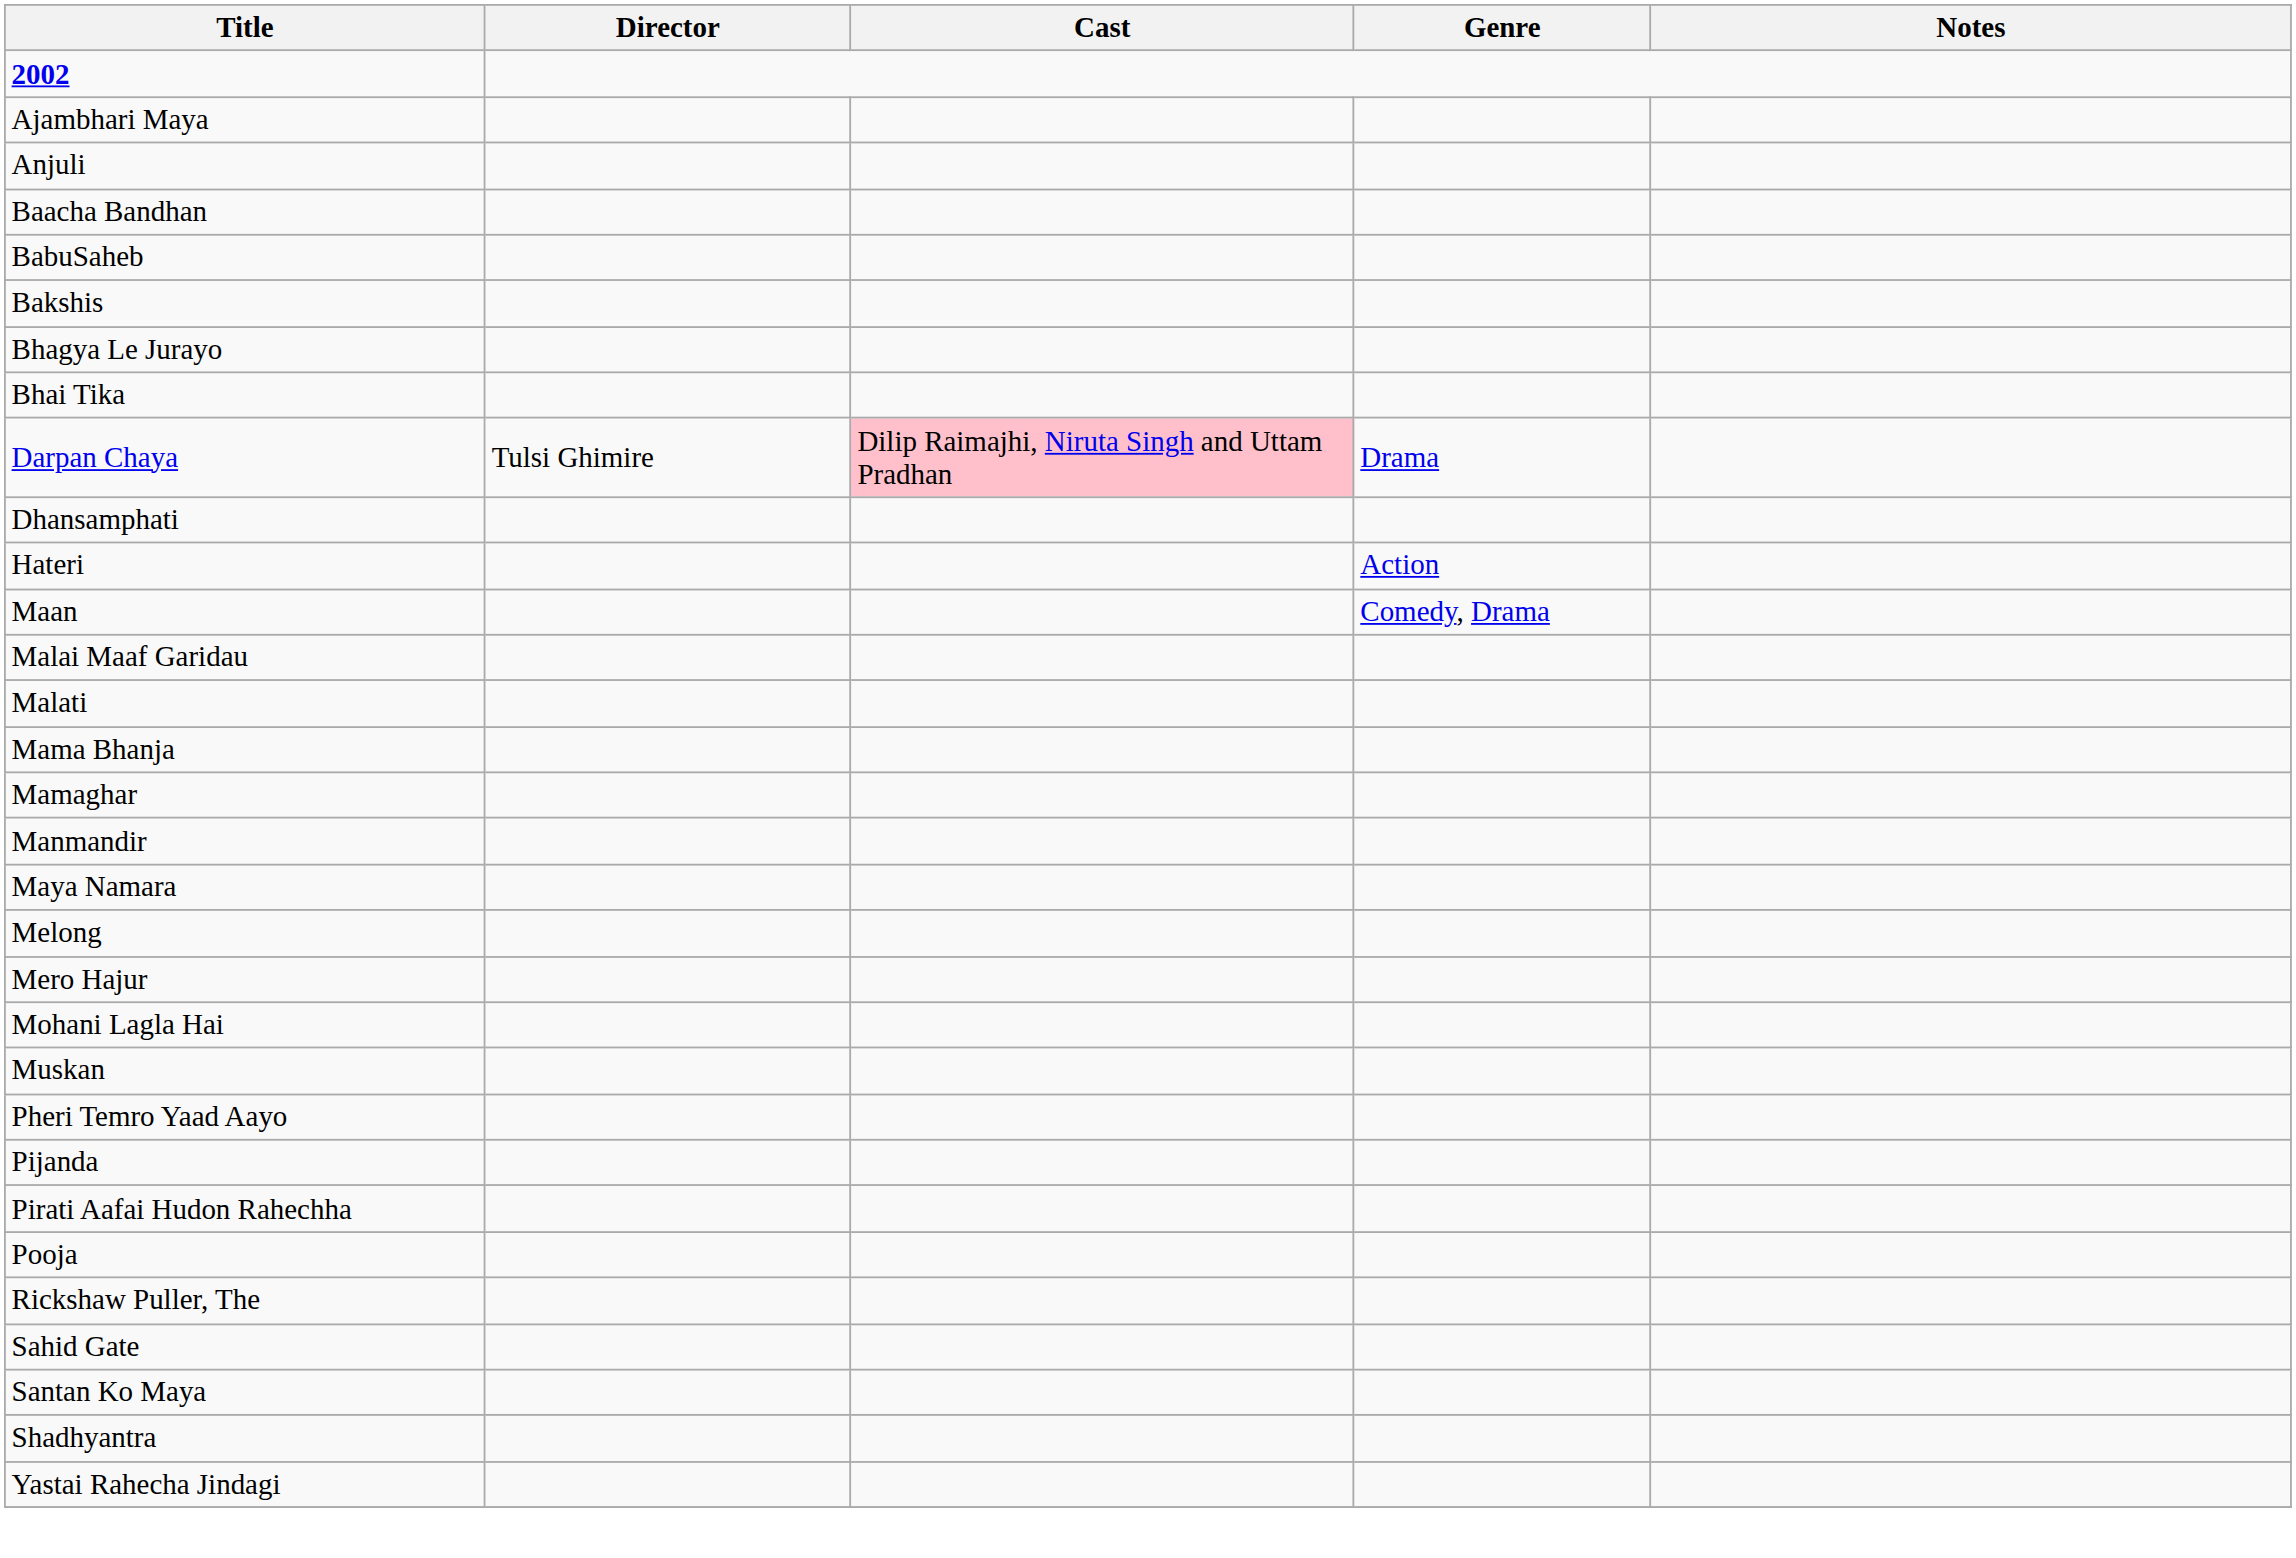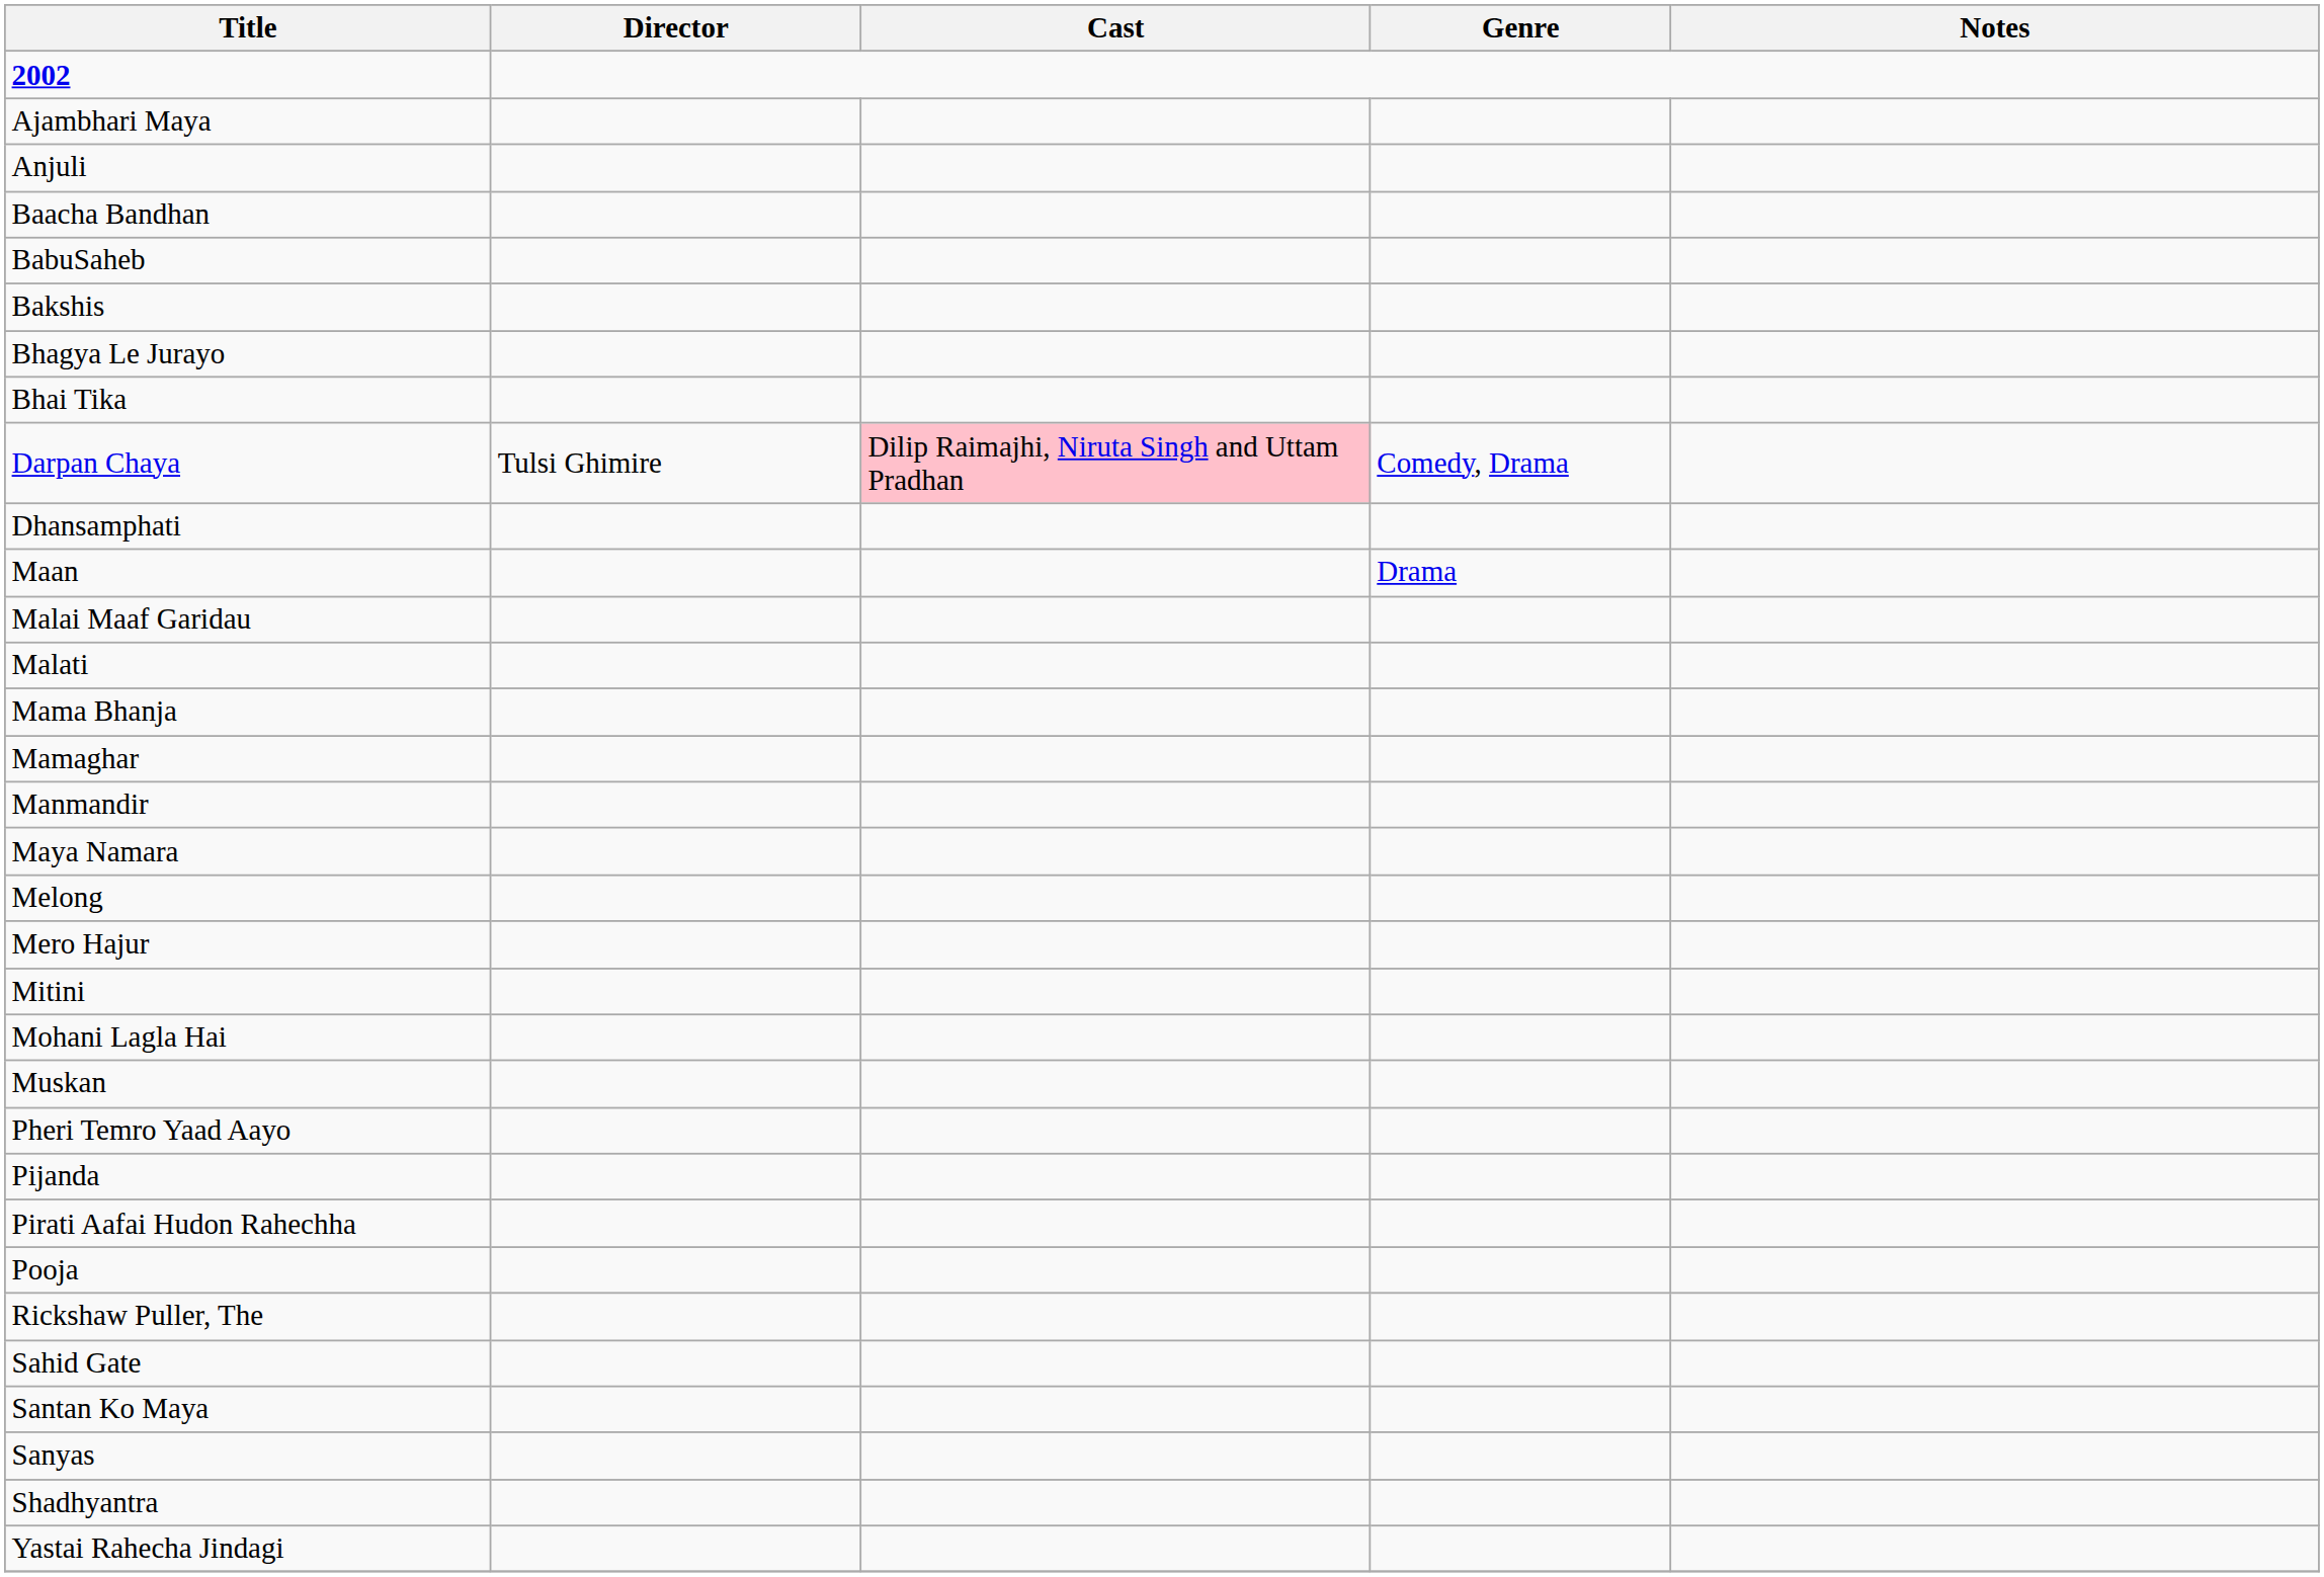Darpan Chaya | Genre: Drama -> Comedy, Drama
- row: Hateri | Action
Maan | Genre: Comedy, Drama -> Drama
+ row: Mitini
+ row: Sanyas
